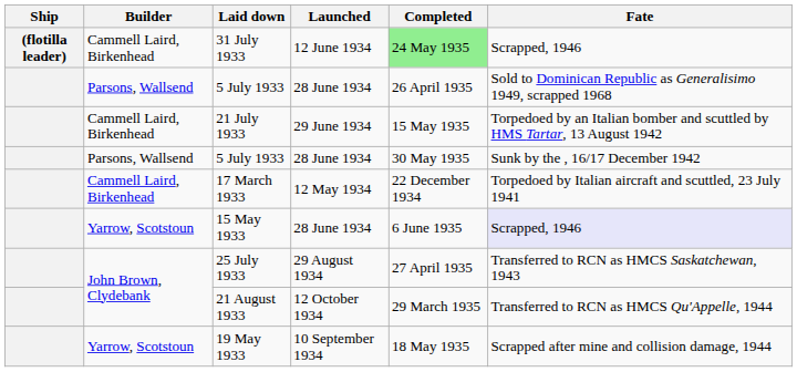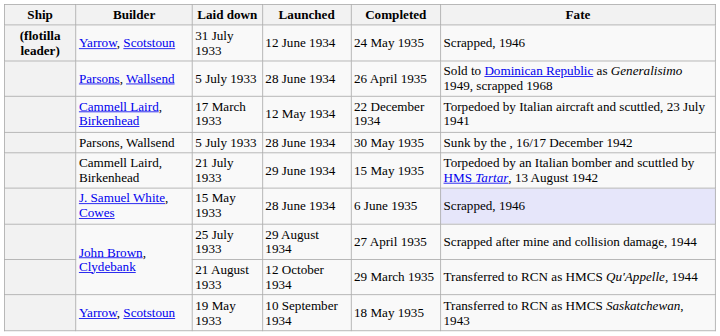31 July 1933 | Builder: Cammell Laird, Birkenhead -> Yarrow, Scotstoun
31 July 1933 | Completed: lightgreen background -> no background
rows swapped: 17 March 1933 <-> 21 July 1933
15 May 1933 | Builder: Yarrow, Scotstoun -> J. Samuel White, Cowes
25 July 1933 | Fate: Transferred to RCN as HMCS Saskatchewan, 1943 -> Scrapped after mine and collision damage, 1944
19 May 1933 | Fate: Scrapped after mine and collision damage, 1944 -> Transferred to RCN as HMCS Saskatchewan, 1943
